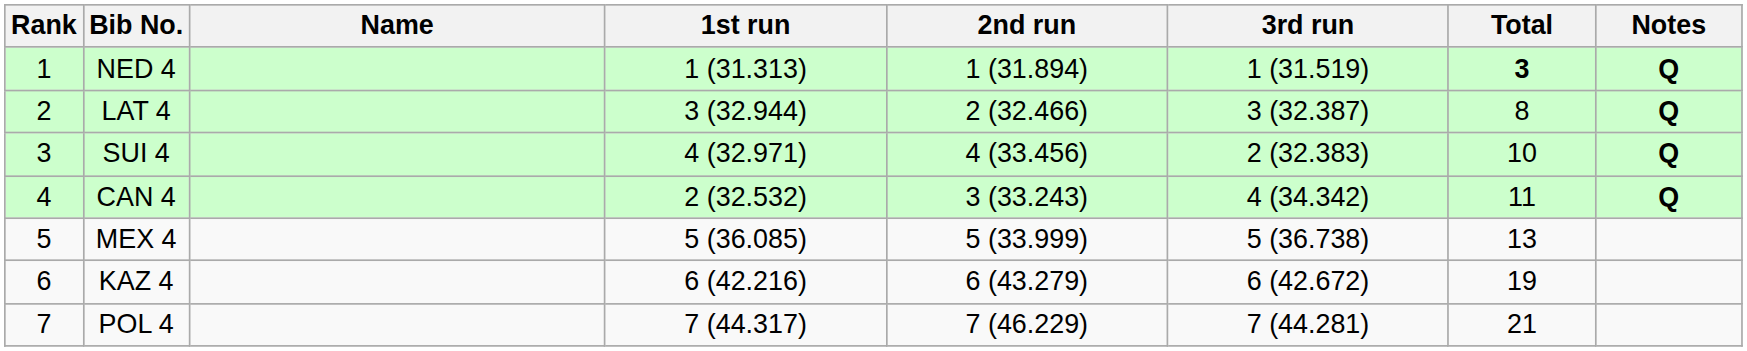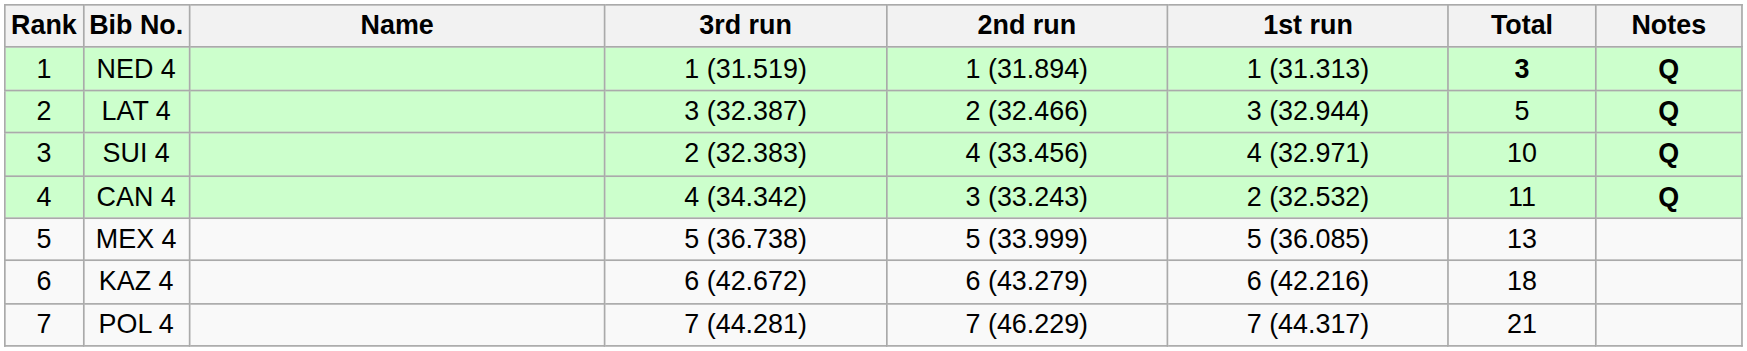columns swapped: 1st run <-> 3rd run
LAT 4 | Total: 8 -> 5
KAZ 4 | Total: 19 -> 18
